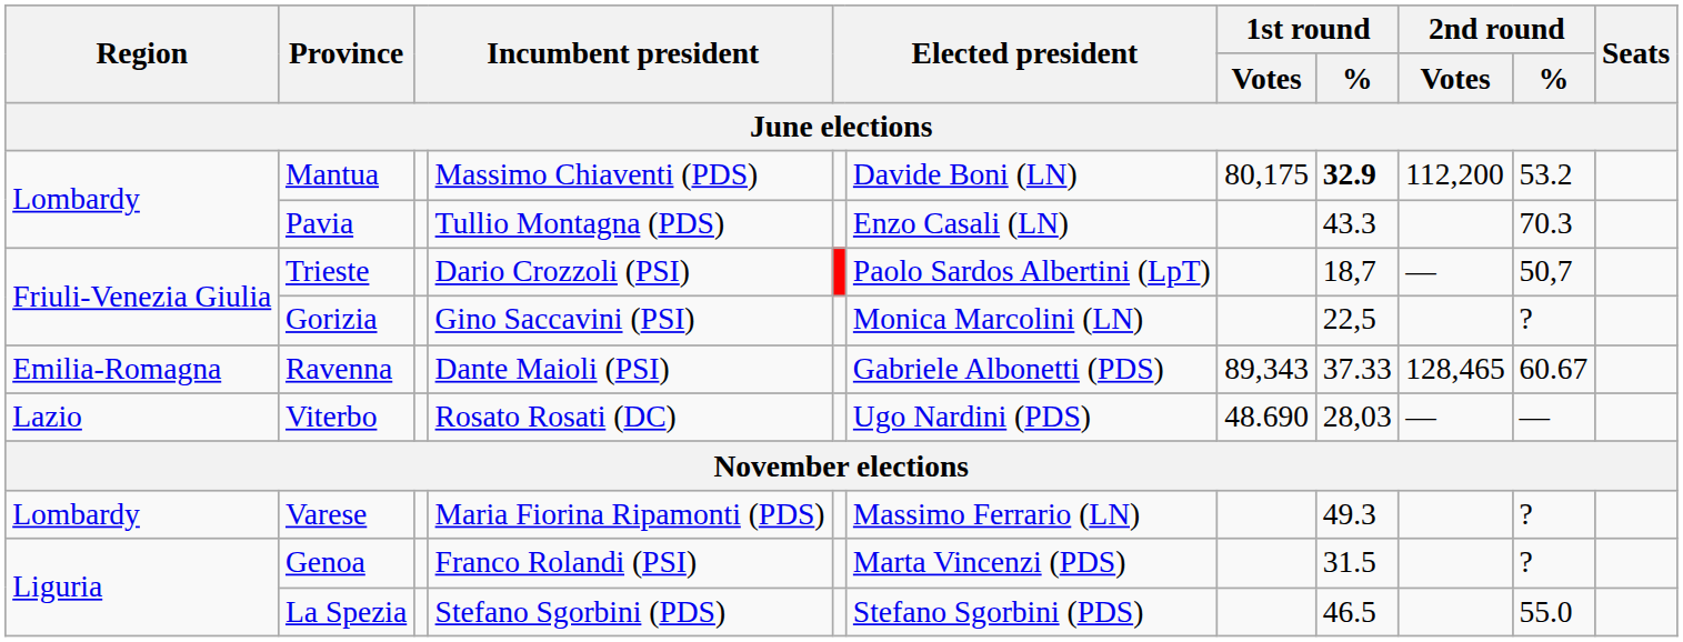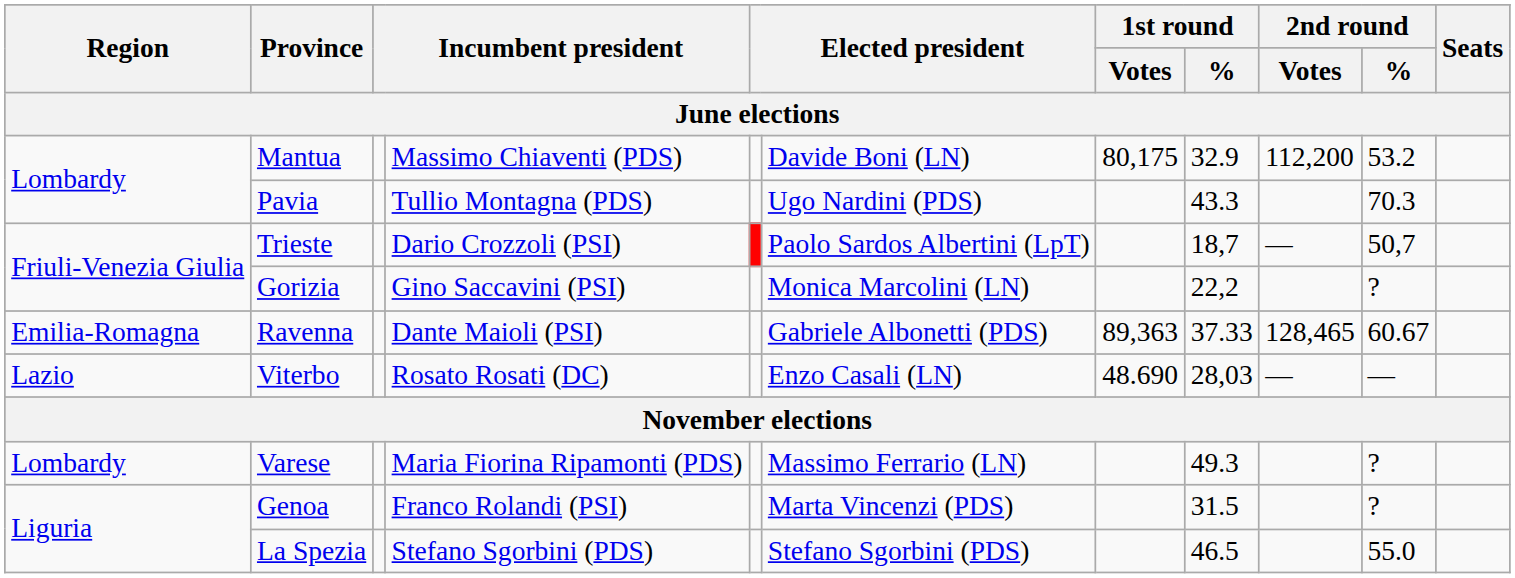Mantua | 1st round / %: bold -> normal
Pavia | column 6: Enzo Casali (LN) -> Ugo Nardini (PDS)
Gorizia | 1st round / %: 22,5 -> 22,2
Ravenna | 1st round / Votes: 89,343 -> 89,363
Viterbo | column 6: Ugo Nardini (PDS) -> Enzo Casali (LN)
